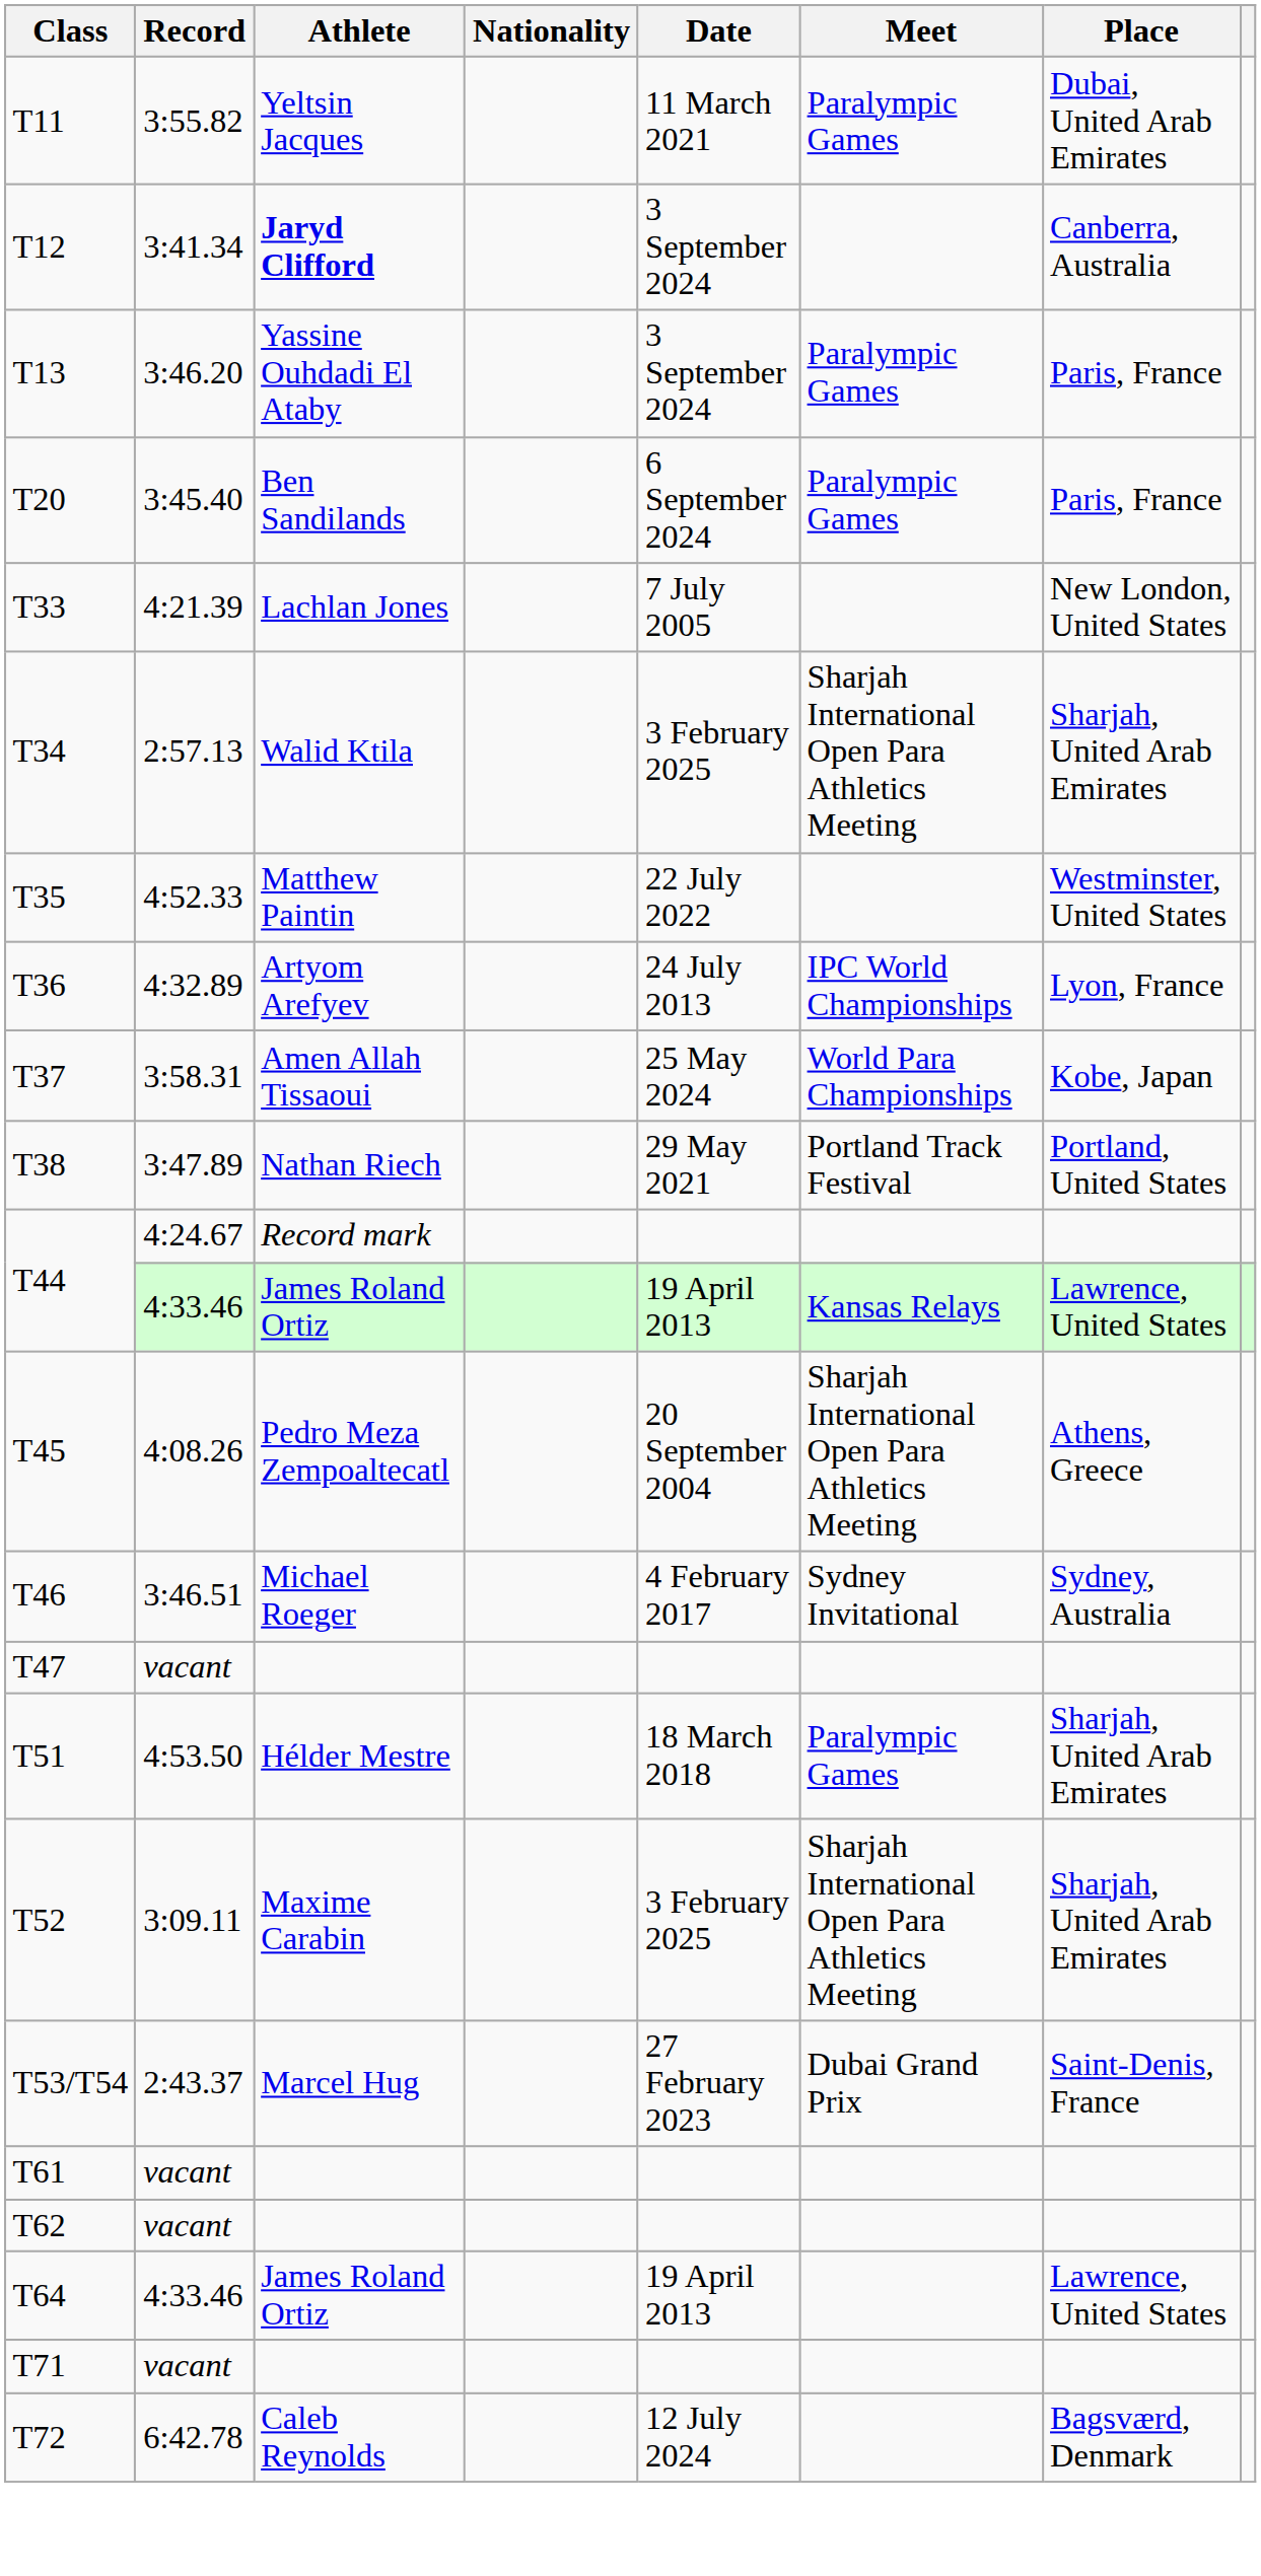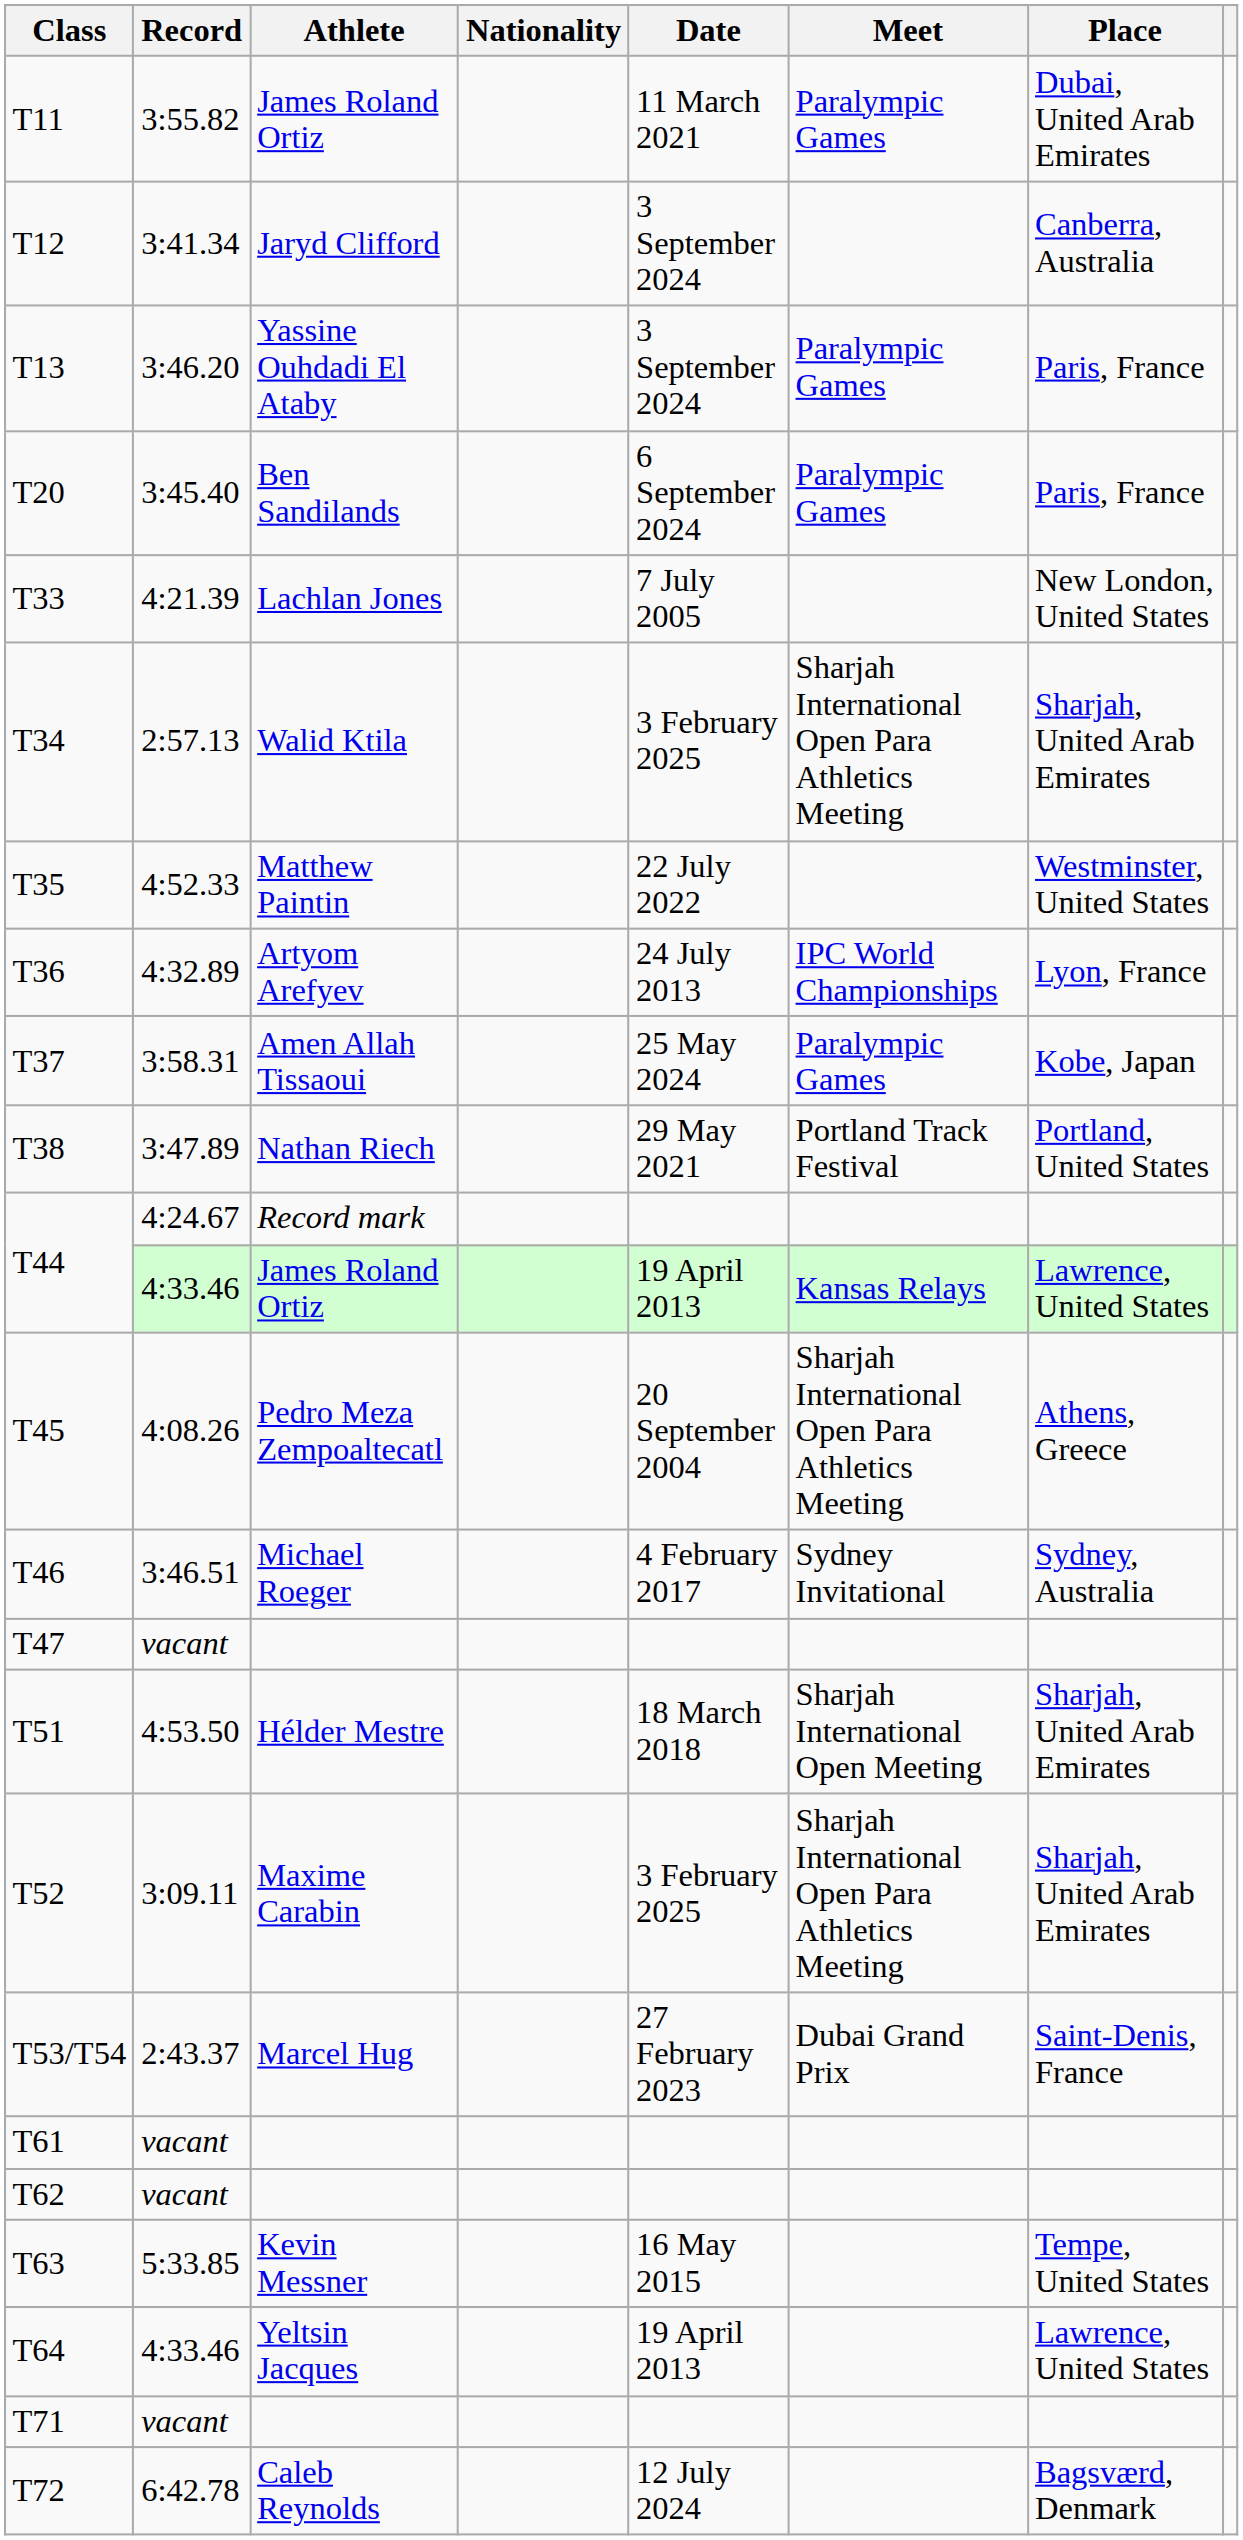T11 | Athlete: Yeltsin Jacques -> James Roland Ortiz
T12 | Athlete: bold -> normal
T37 | Meet: World Para Championships -> Paralympic Games
T51 | Meet: Paralympic Games -> Sharjah International Open Meeting
+ row: T63 | 5:33.85 | Kevin Messner | 16 May 2015 | Tempe, United States
T64 | Athlete: James Roland Ortiz -> Yeltsin Jacques
